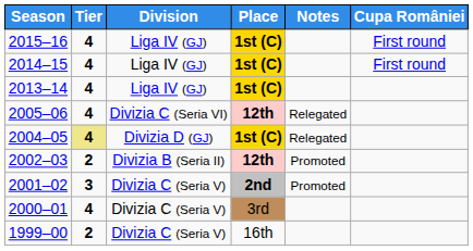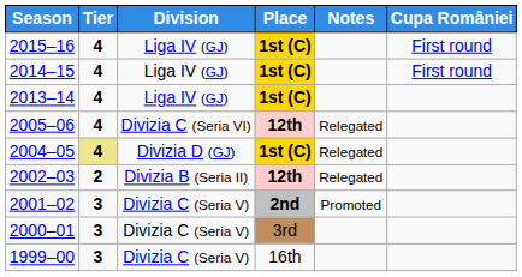2002–03 | Notes: Promoted -> Relegated
2000–01 | Tier: 4 -> 3
1999–00 | Tier: 2 -> 3
